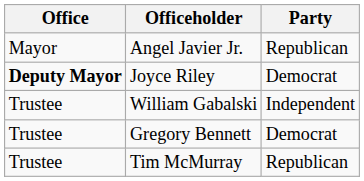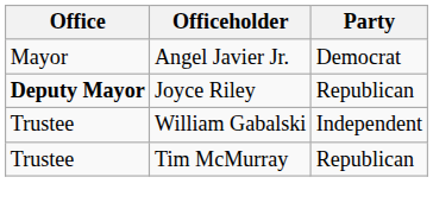Angel Javier Jr. | Party: Republican -> Democrat
Joyce Riley | Party: Democrat -> Republican
- row: Trustee | Gregory Bennett | Democrat
